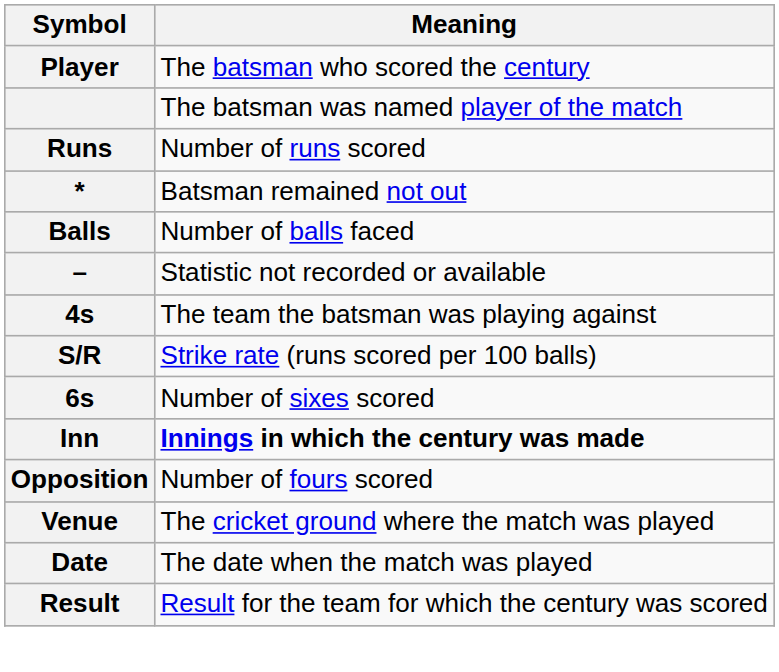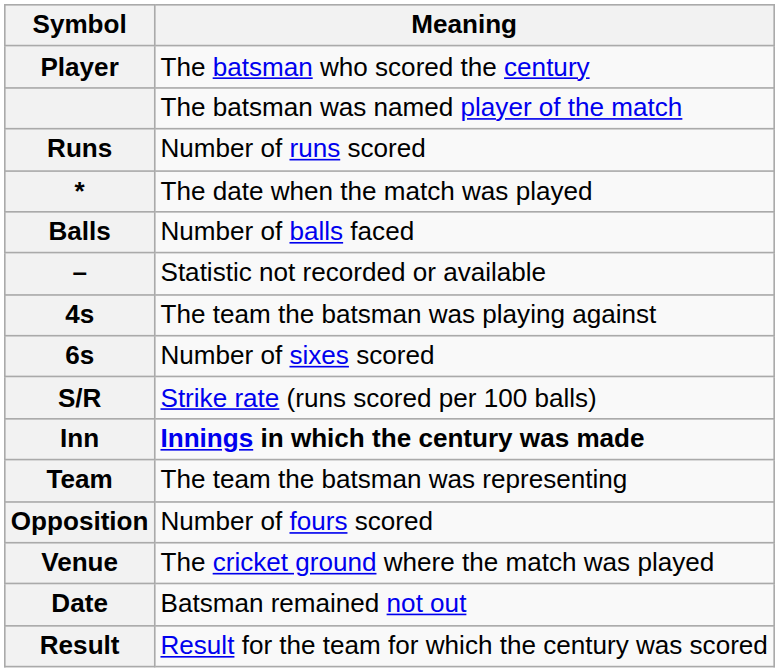* | Meaning: Batsman remained not out -> The date when the match was played
rows swapped: 6s <-> S/R
+ row: Team | The team the batsman was representing
Date | Meaning: The date when the match was played -> Batsman remained not out
